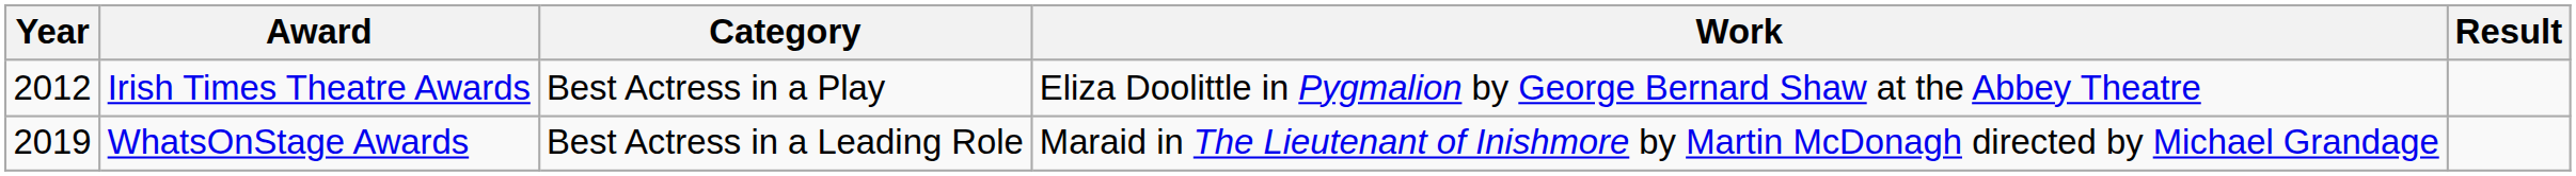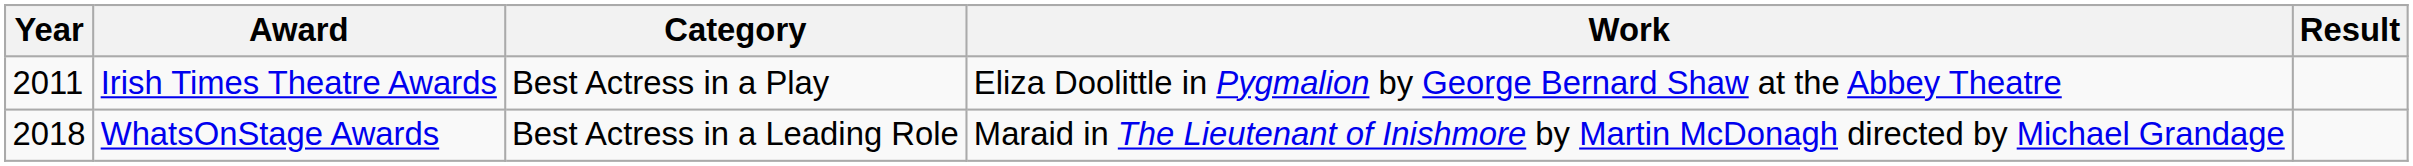Irish Times Theatre Awards | Year: 2012 -> 2011
WhatsOnStage Awards | Year: 2019 -> 2018
